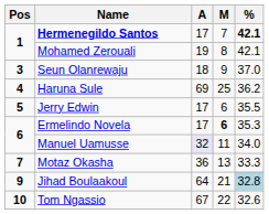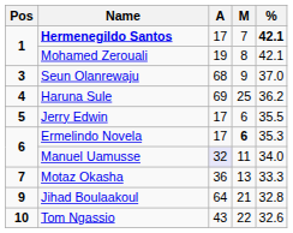Seun Olanrewaju | A: 18 -> 68
Jihad Boulaakoul | %: lightblue background -> no background
Tom Ngassio | A: 67 -> 43
